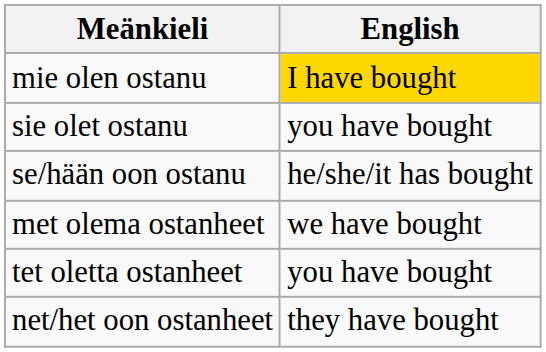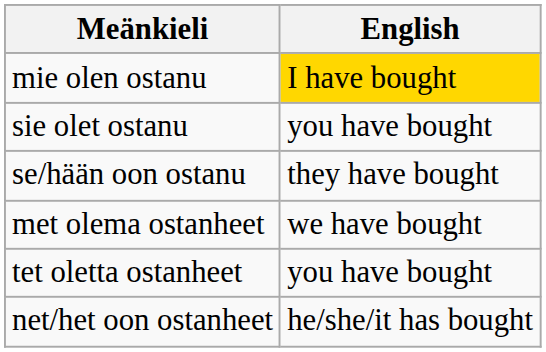se/hään oon ostanu | English: he/she/it has bought -> they have bought
net/het oon ostanheet | English: they have bought -> he/she/it has bought
